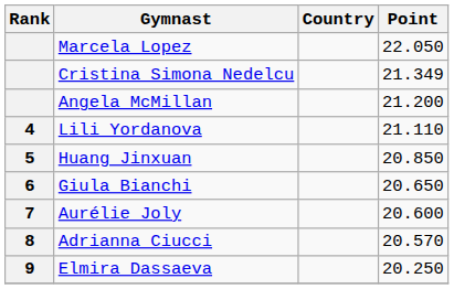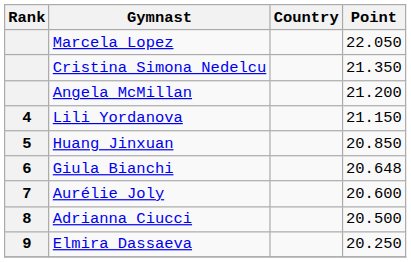Cristina Simona Nedelcu | Point: 21.349 -> 21.350
Lili Yordanova | Point: 21.110 -> 21.150
Giula Bianchi | Point: 20.650 -> 20.648
Adrianna Ciucci | Point: 20.570 -> 20.500
